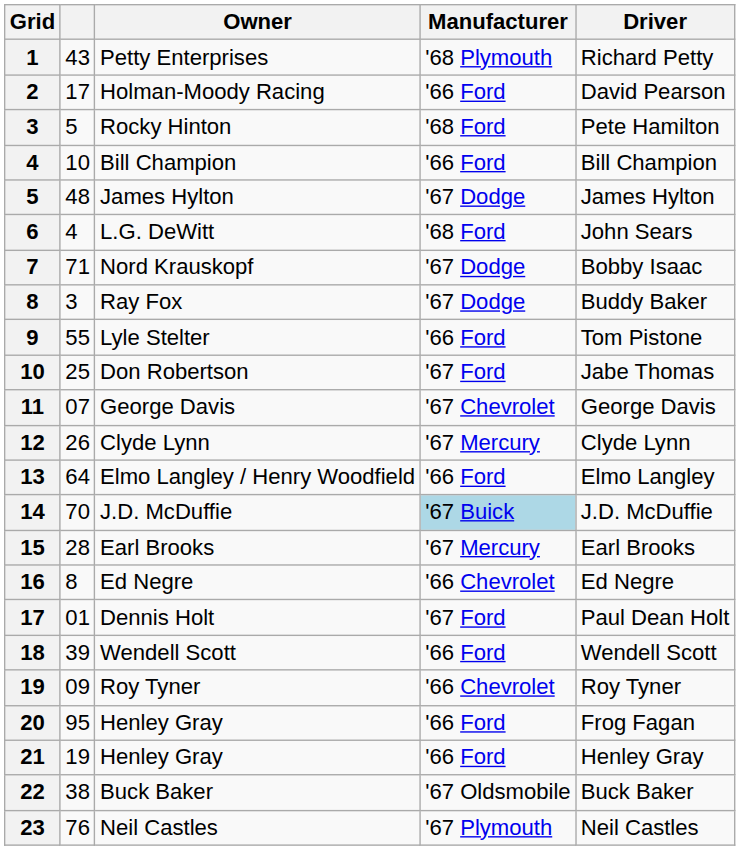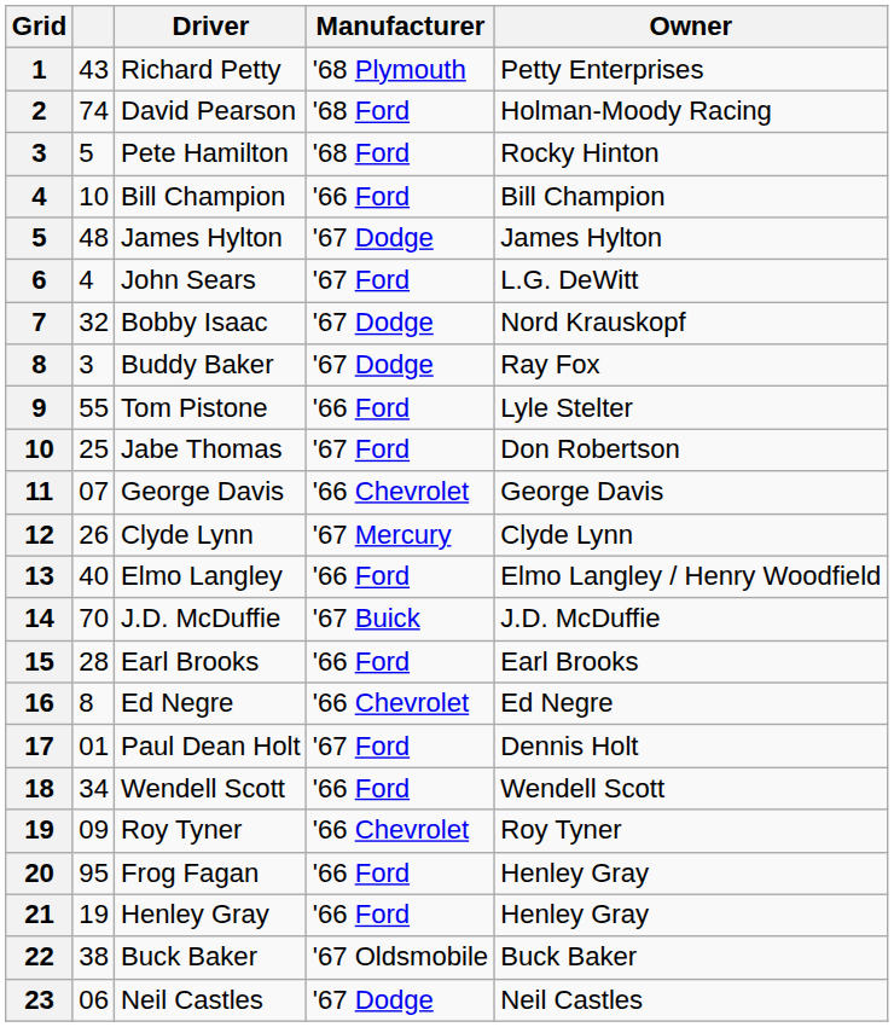columns swapped: Driver <-> Owner
2 | column 2: 17 -> 74
2 | Manufacturer: '66 Ford -> '68 Ford
6 | Manufacturer: '68 Ford -> '67 Ford
7 | column 2: 71 -> 32
11 | Manufacturer: '67 Chevrolet -> '66 Chevrolet
13 | column 2: 64 -> 40
14 | Manufacturer: lightblue background -> no background
15 | Manufacturer: '67 Mercury -> '66 Ford
18 | column 2: 39 -> 34
23 | column 2: 76 -> 06
23 | Manufacturer: '67 Plymouth -> '67 Dodge
